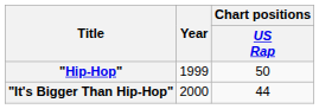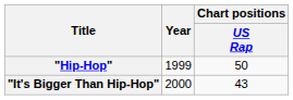"It's Bigger Than Hip-Hop" | Chart positions / US Rap: 44 -> 43
